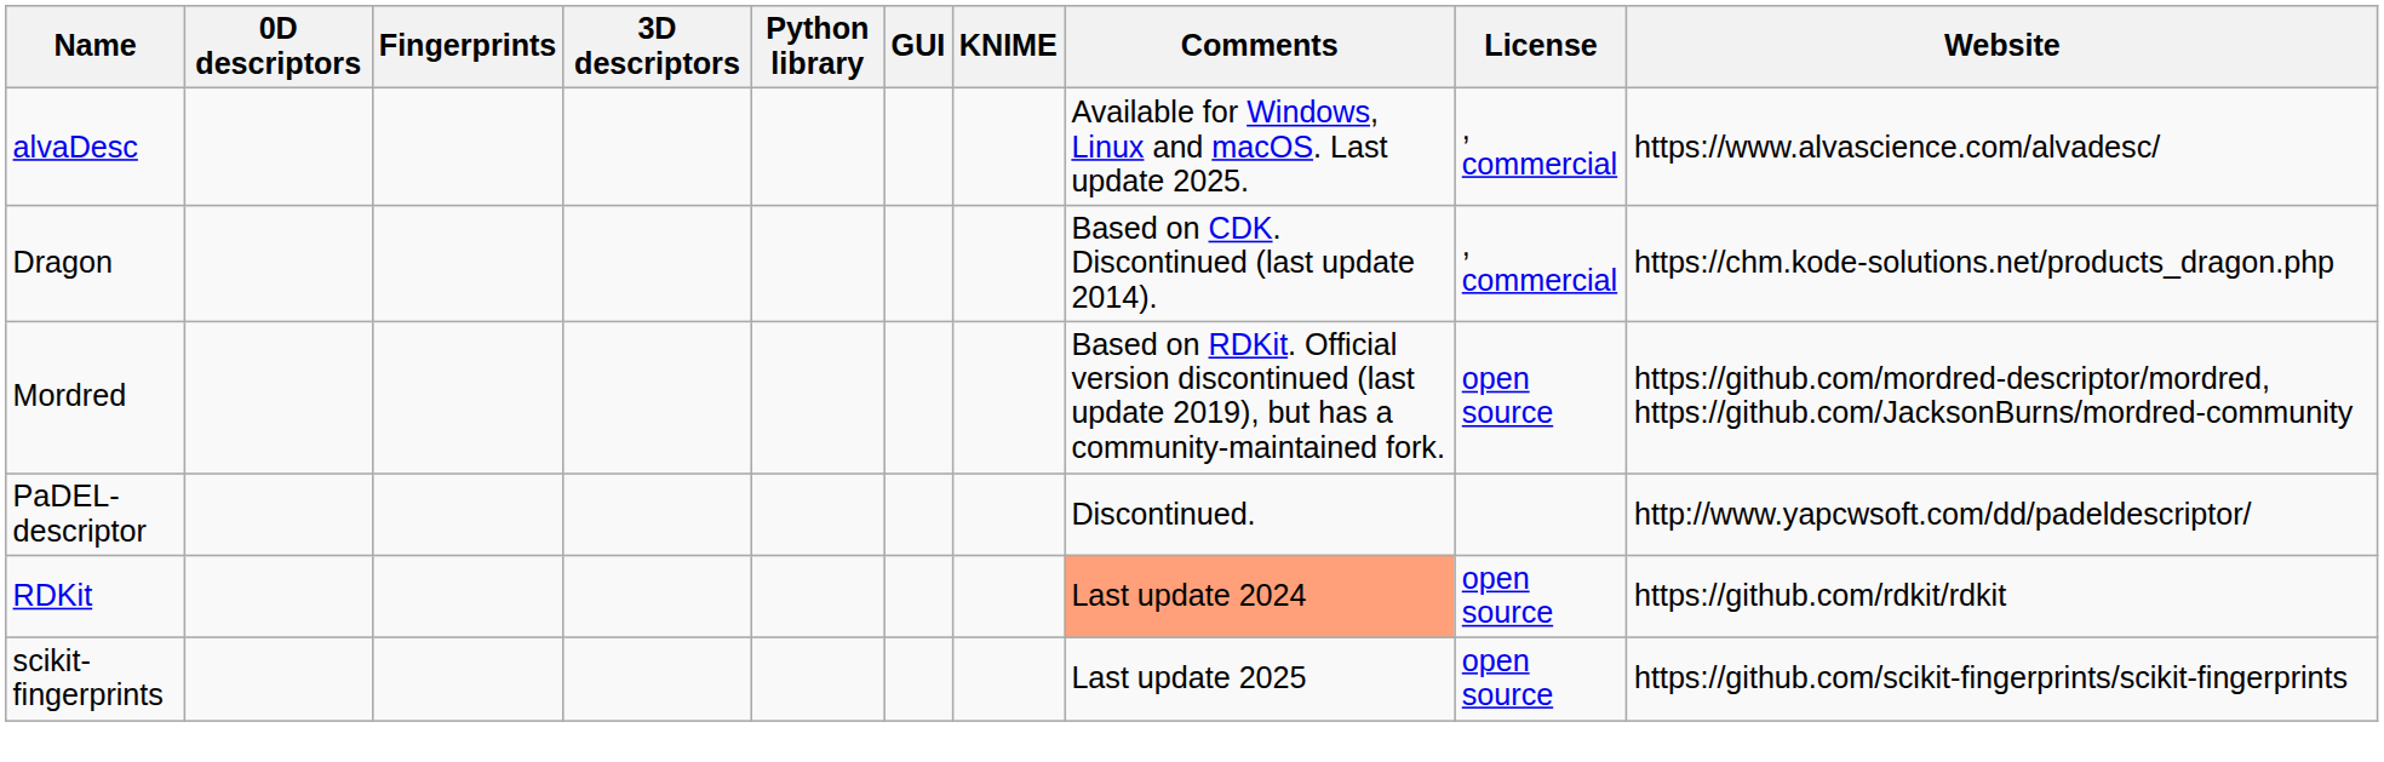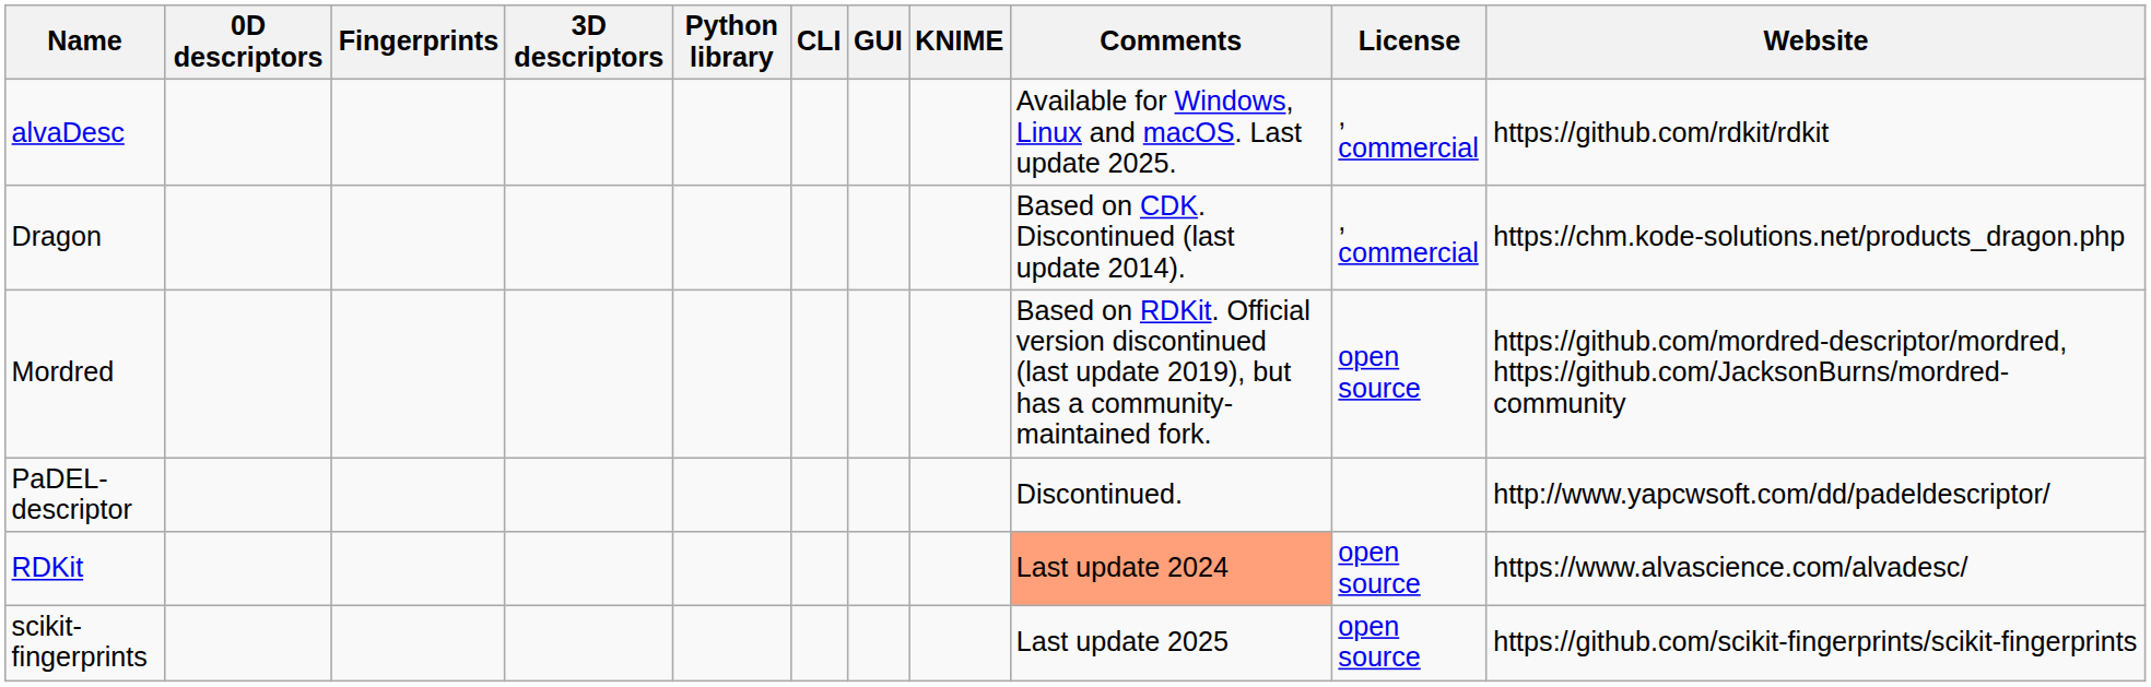+ column: CLI
alvaDesc | Website: https://www.alvascience.com/alvadesc/ -> https://github.com/rdkit/rdkit
RDKit | Website: https://github.com/rdkit/rdkit -> https://www.alvascience.com/alvadesc/
